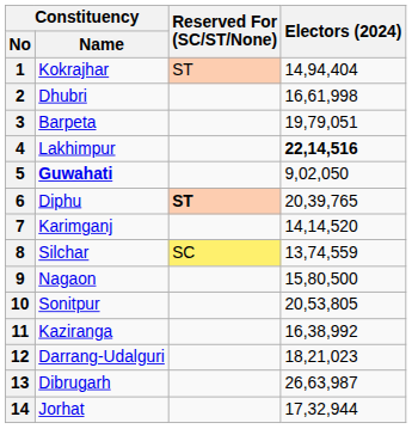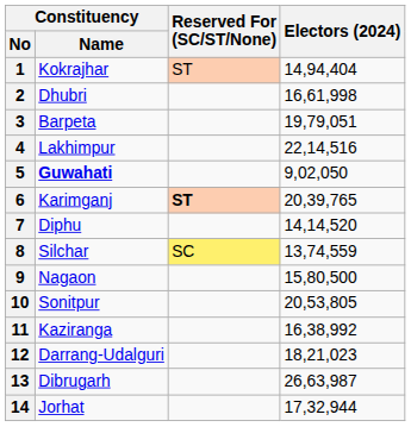4 | Electors (2024): bold -> normal
6 | Constituency / Name: Diphu -> Karimganj
7 | Constituency / Name: Karimganj -> Diphu
